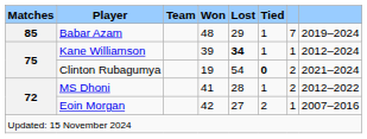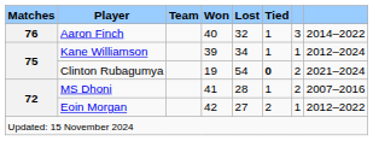- row: 85 | Babar Azam | 48 | 29 | 1 | 7 | 2019–2024
+ row: 76 | Aaron Finch | 40 | 32 | 1 | 3 | 2014–2022
Kane Williamson | Lost: bold -> normal
MS Dhoni | column 8: 2012–2022 -> 2007–2016
Eoin Morgan | column 8: 2007–2016 -> 2012–2022
